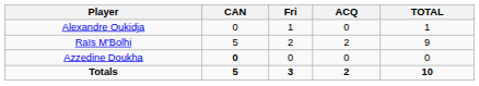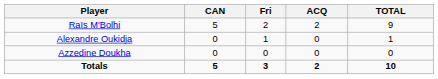rows swapped: Raïs M'Bolhi <-> Alexandre Oukidja
Azzedine Doukha | CAN: bold -> normal
